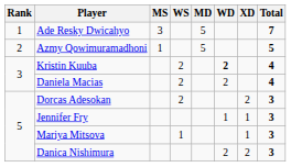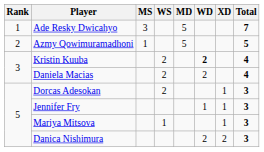Dorcas Adesokan | XD: 2 -> 1
